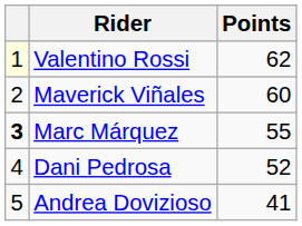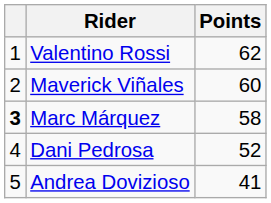Valentino Rossi | column 1: lightyellow background -> no background
Marc Márquez | Points: 55 -> 58
